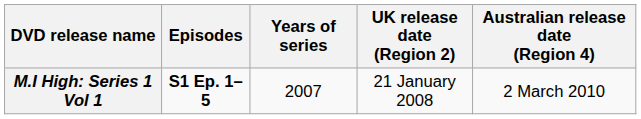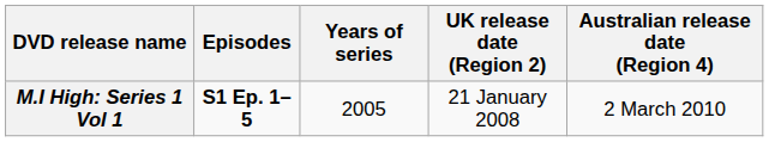M.I High: Series 1 Vol 1 | Years of series: 2007 -> 2005
